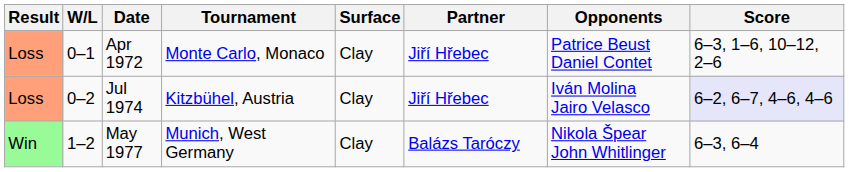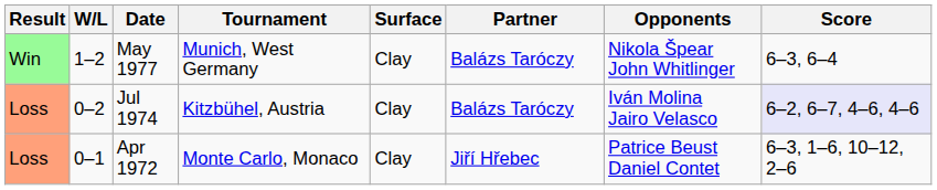rows swapped: Apr 1972 <-> May 1977
Jul 1974 | Partner: Jiří Hřebec -> Balázs Taróczy
